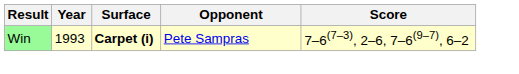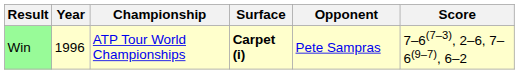+ column: Championship | ATP Tour World Championships
Win | Year: 1993 -> 1996
